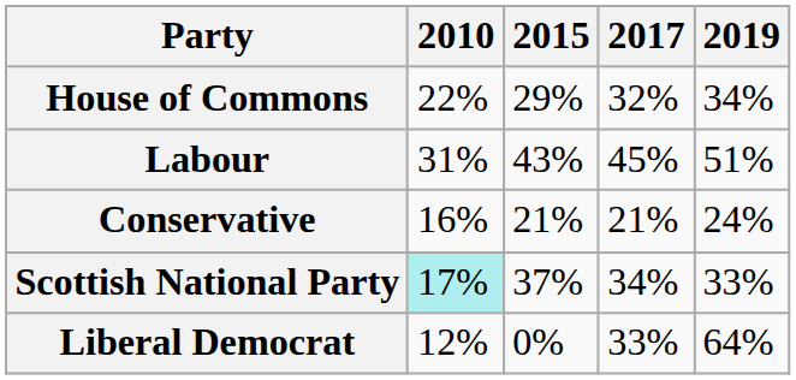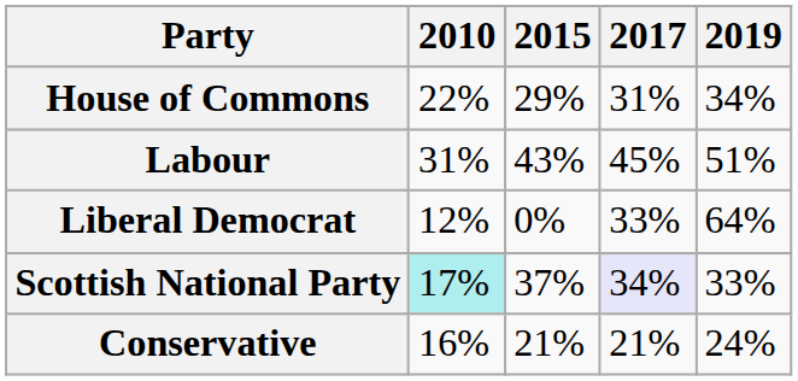House of Commons | 2017: 32% -> 31%
rows swapped: Conservative <-> Liberal Democrat
Scottish National Party | 2017: no background -> lavender background
